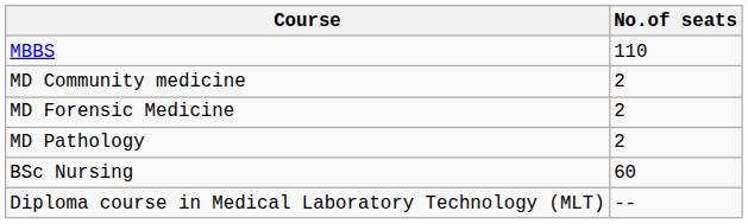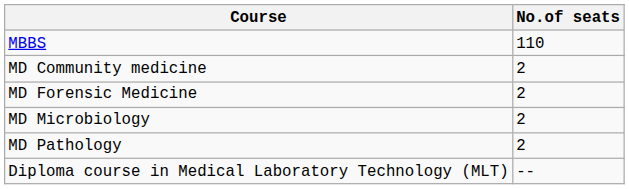+ row: MD Microbiology | 2
- row: BSc Nursing | 60
